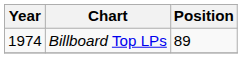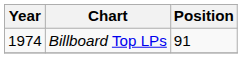Billboard Top LPs | Position: 89 -> 91
